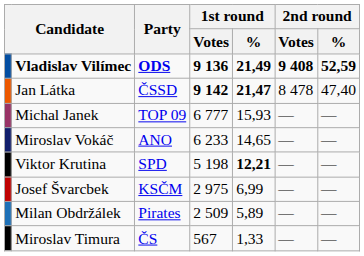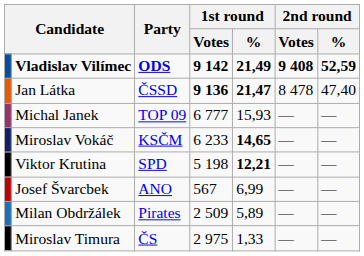Vladislav Vilímec | 1st round / Votes: 9 136 -> 9 142
Jan Látka | 1st round / Votes: 9 142 -> 9 136
Miroslav Vokáč | Party: ANO -> KSČM
Miroslav Vokáč | 1st round / %: normal -> bold
Josef Švarcbek | Party: KSČM -> ANO
Josef Švarcbek | 1st round / Votes: 2 975 -> 567
Miroslav Timura | 1st round / Votes: 567 -> 2 975
